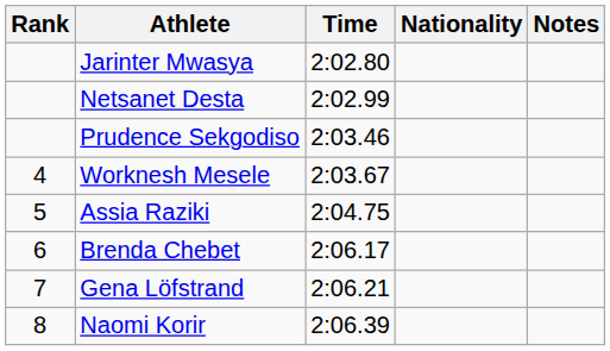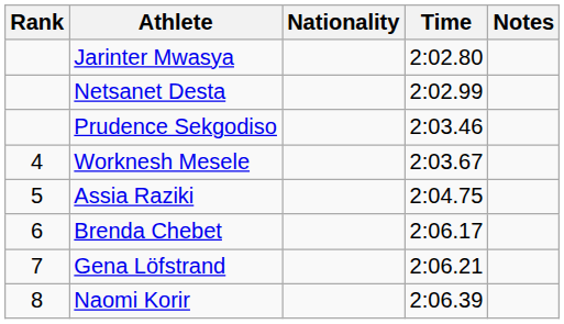columns swapped: Nationality <-> Time
